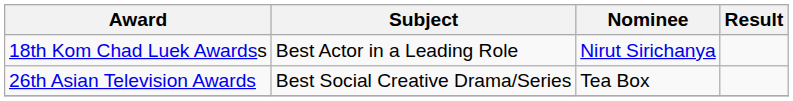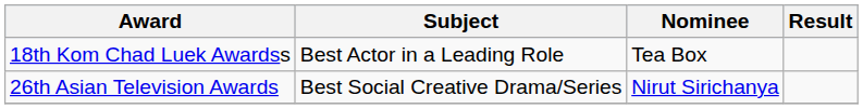18th Kom Chad Luek Awardss | Nominee: Nirut Sirichanya -> Tea Box
26th Asian Television Awards | Nominee: Tea Box -> Nirut Sirichanya
